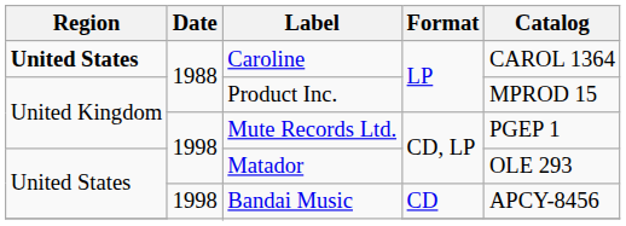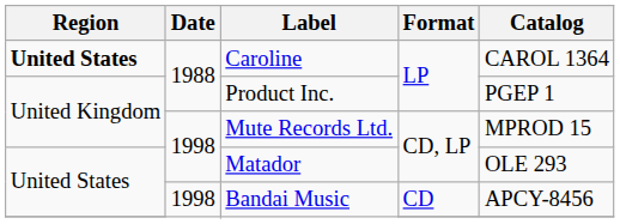Product Inc. | Catalog: MPROD 15 -> PGEP 1
Mute Records Ltd. | Catalog: PGEP 1 -> MPROD 15
